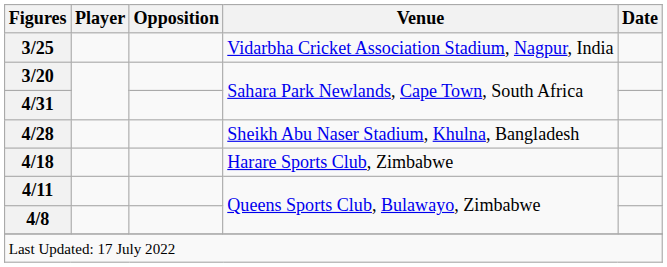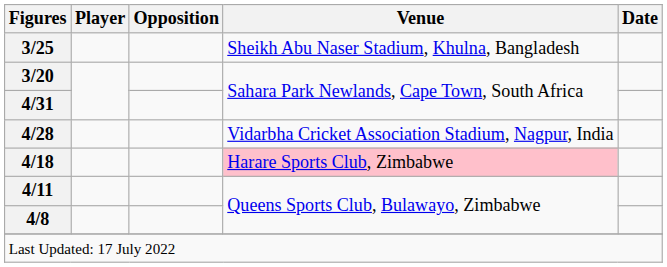3/25 | Venue: Vidarbha Cricket Association Stadium, Nagpur, India -> Sheikh Abu Naser Stadium, Khulna, Bangladesh
4/28 | Venue: Sheikh Abu Naser Stadium, Khulna, Bangladesh -> Vidarbha Cricket Association Stadium, Nagpur, India
4/18 | Venue: no background -> pink background
